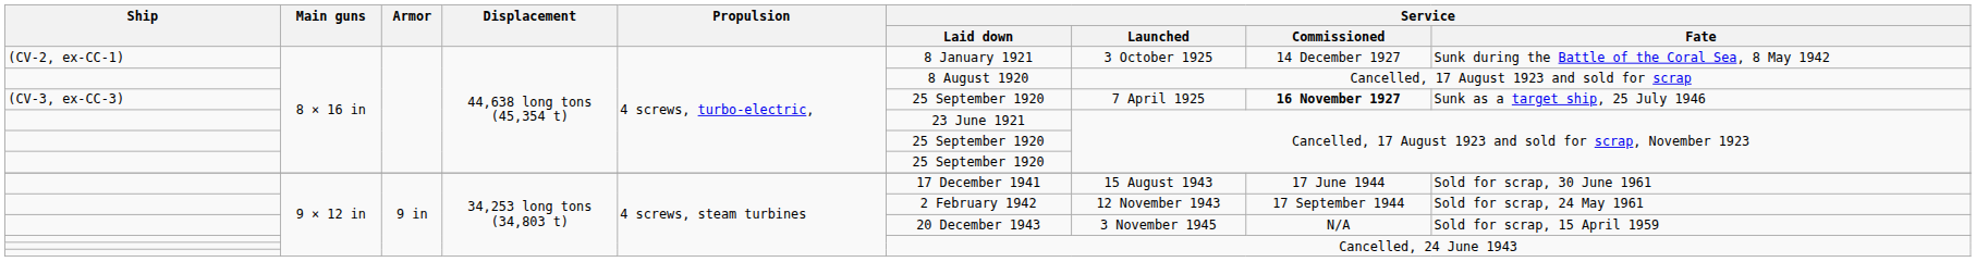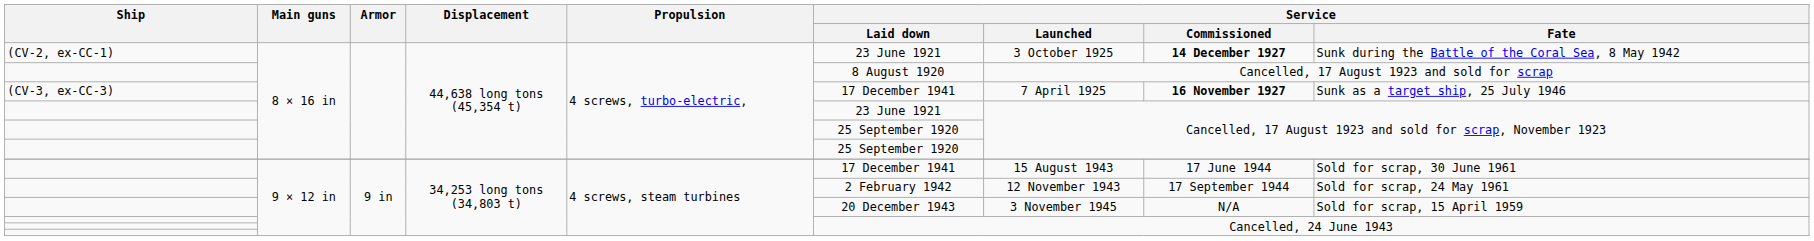(CV-2, ex-CC-1) | Service / Laid down: 8 January 1921 -> 23 June 1921
(CV-2, ex-CC-1) | Service / Commissioned: normal -> bold
(CV-3, ex-CC-3) | Service / Laid down: 25 September 1920 -> 17 December 1941
